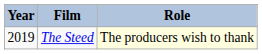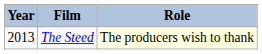The Steed | Year: 2019 -> 2013
